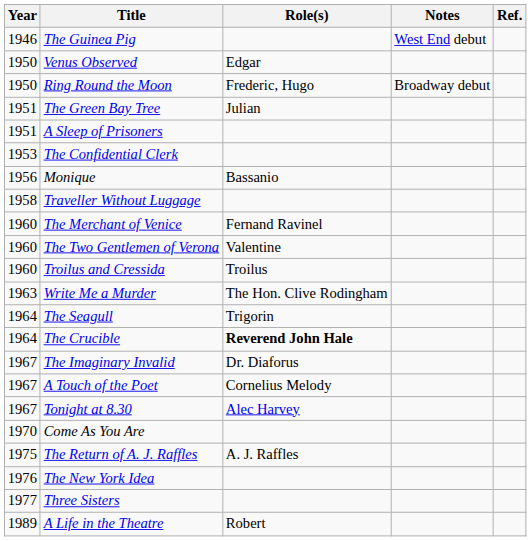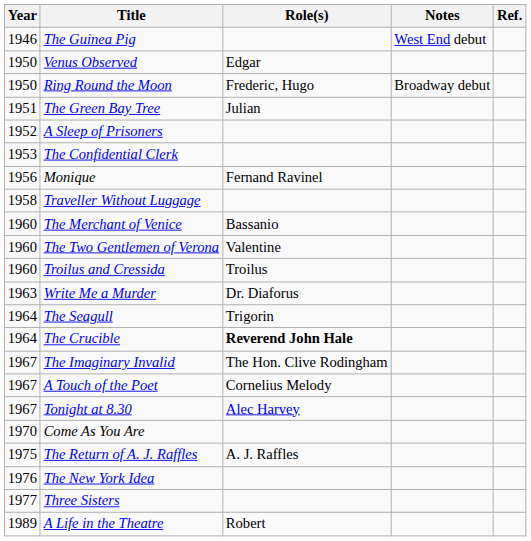A Sleep of Prisoners | Year: 1951 -> 1952
Monique | Role(s): Bassanio -> Fernand Ravinel
The Merchant of Venice | Role(s): Fernand Ravinel -> Bassanio
Write Me a Murder | Role(s): The Hon. Clive Rodingham -> Dr. Diaforus
The Imaginary Invalid | Role(s): Dr. Diaforus -> The Hon. Clive Rodingham
